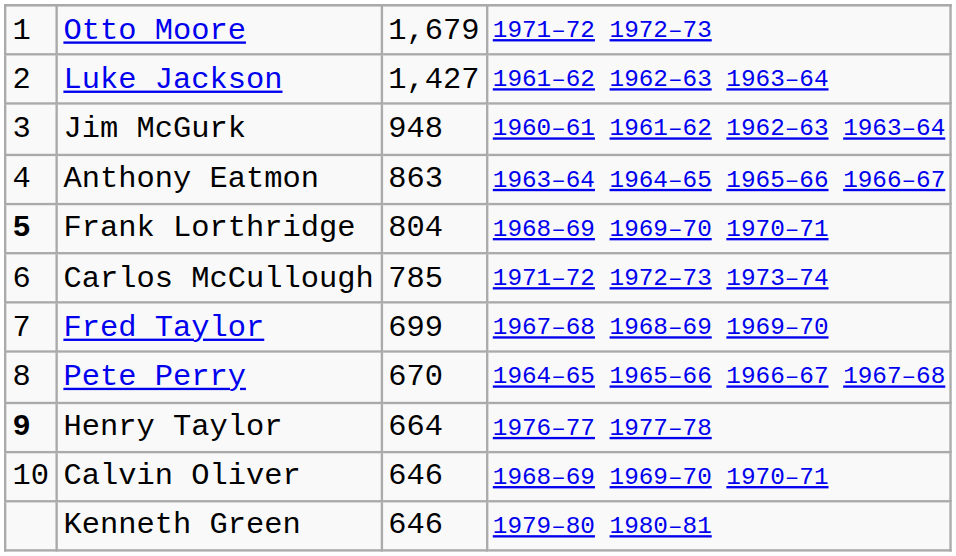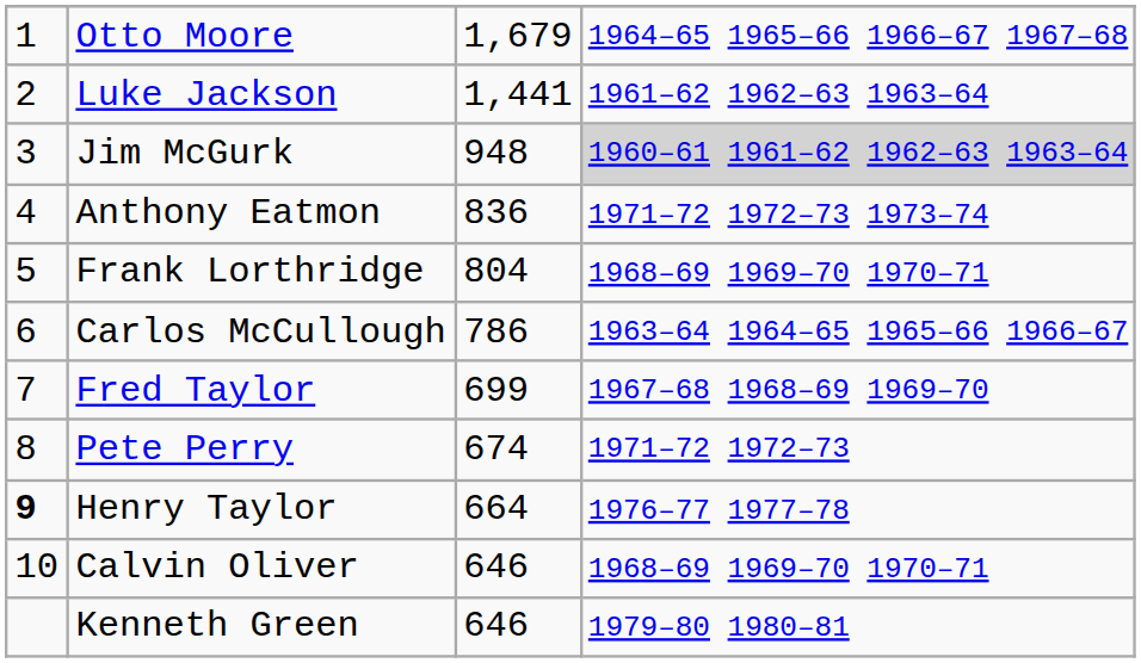Otto Moore | column 4: 1971–72 1972–73 -> 1964–65 1965–66 1966–67 1967–68
Luke Jackson | column 3: 1,427 -> 1,441
Jim McGurk | column 4: no background -> lightgrey background
Anthony Eatmon | column 3: 863 -> 836
Anthony Eatmon | column 4: 1963–64 1964–65 1965–66 1966–67 -> 1971–72 1972–73 1973–74
Frank Lorthridge | column 1: bold -> normal
Carlos McCullough | column 3: 785 -> 786
Carlos McCullough | column 4: 1971–72 1972–73 1973–74 -> 1963–64 1964–65 1965–66 1966–67
Pete Perry | column 3: 670 -> 674
Pete Perry | column 4: 1964–65 1965–66 1966–67 1967–68 -> 1971–72 1972–73
